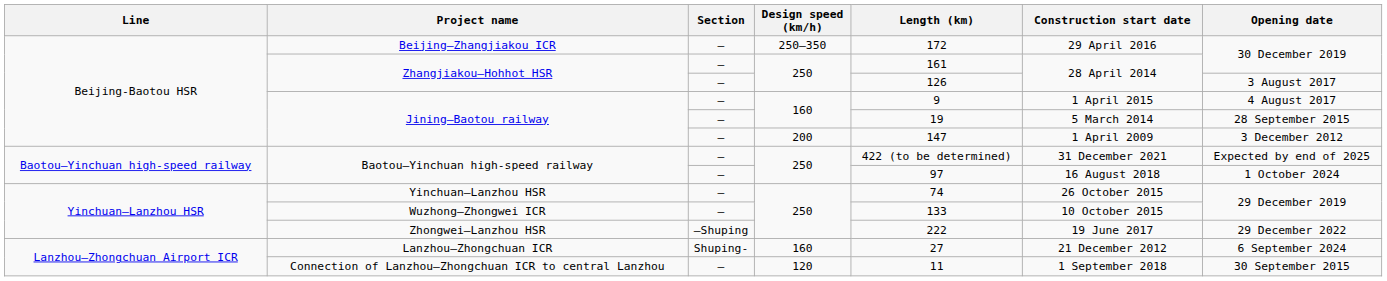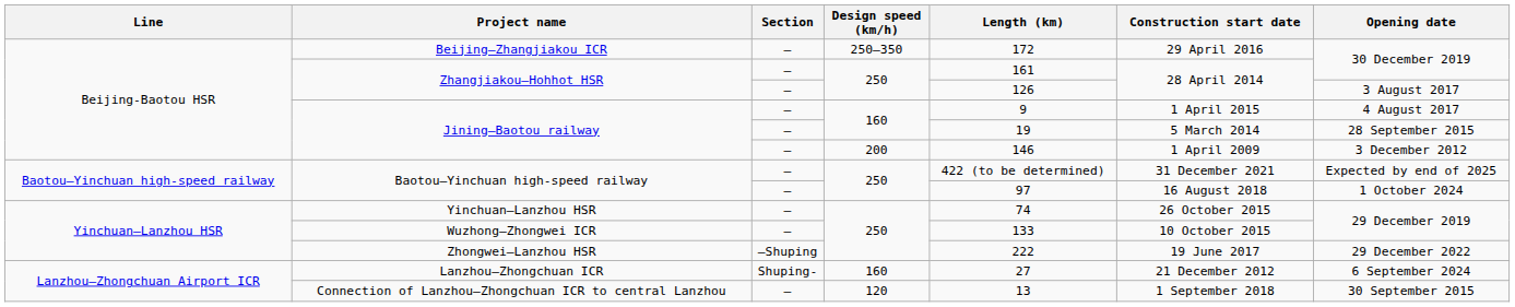Jining–Baotou railway / 200 | Length (km): 147 -> 146
Connection of Lanzhou–Zhongchuan ICR to central Lanzhou | Length (km): 11 -> 13
